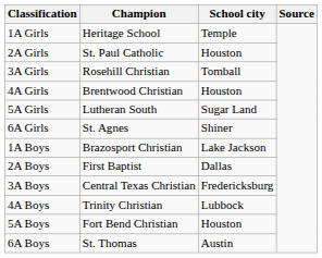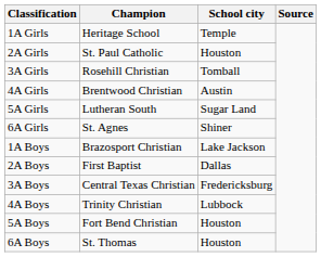4A Girls | School city: Houston -> Austin
6A Boys | School city: Austin -> Houston
